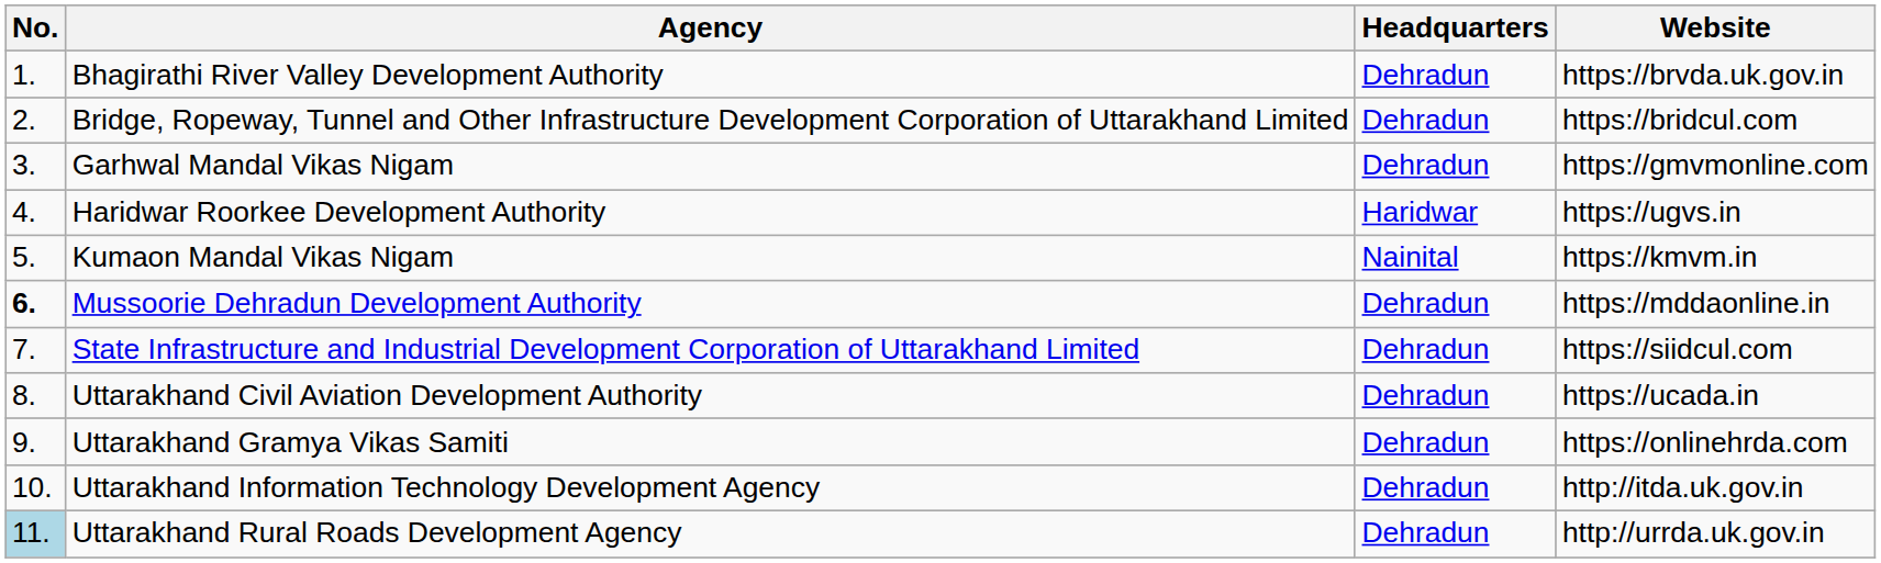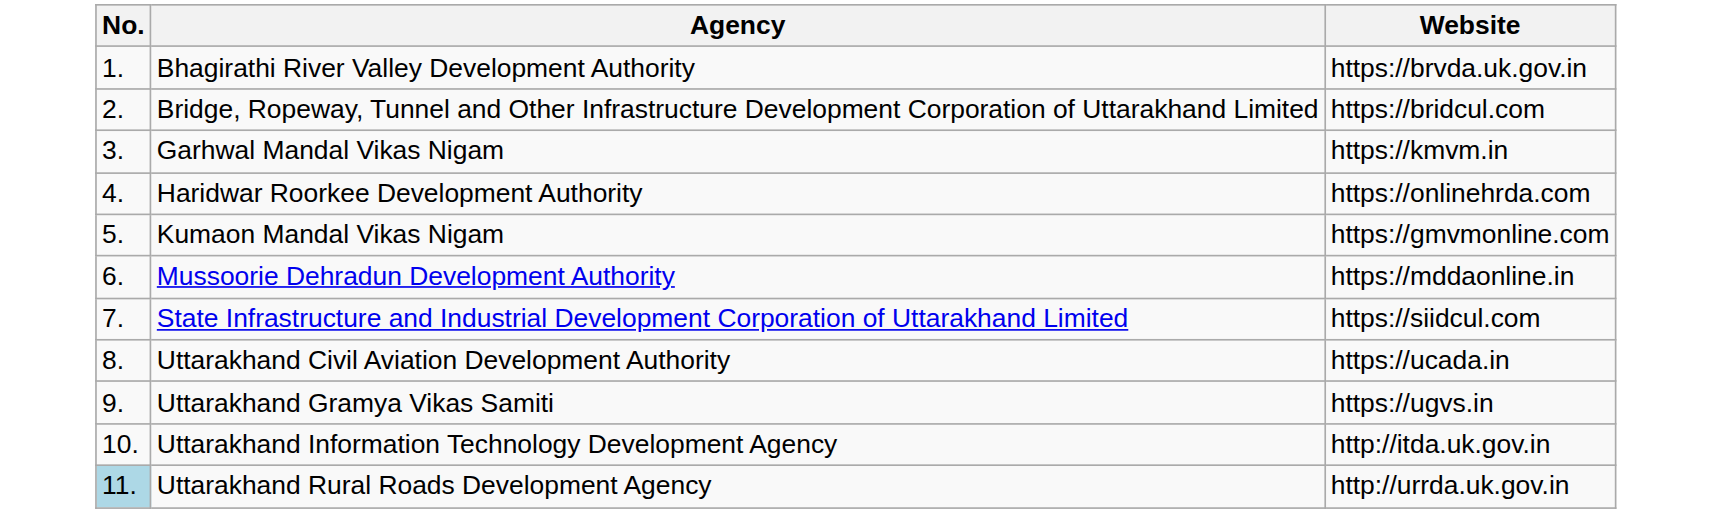- column: Headquarters | Dehradun | Dehradun | Dehradun | Haridwar | Nainital | Dehradun | Dehradun | Dehradun | Dehradun | Dehradun | Dehradun
Garhwal Mandal Vikas Nigam | Website: https://gmvmonline.com -> https://kmvm.in
Haridwar Roorkee Development Authority | Website: https://ugvs.in -> https://onlinehrda.com
Kumaon Mandal Vikas Nigam | Website: https://kmvm.in -> https://gmvmonline.com
Mussoorie Dehradun Development Authority | No.: bold -> normal
Uttarakhand Gramya Vikas Samiti | Website: https://onlinehrda.com -> https://ugvs.in
